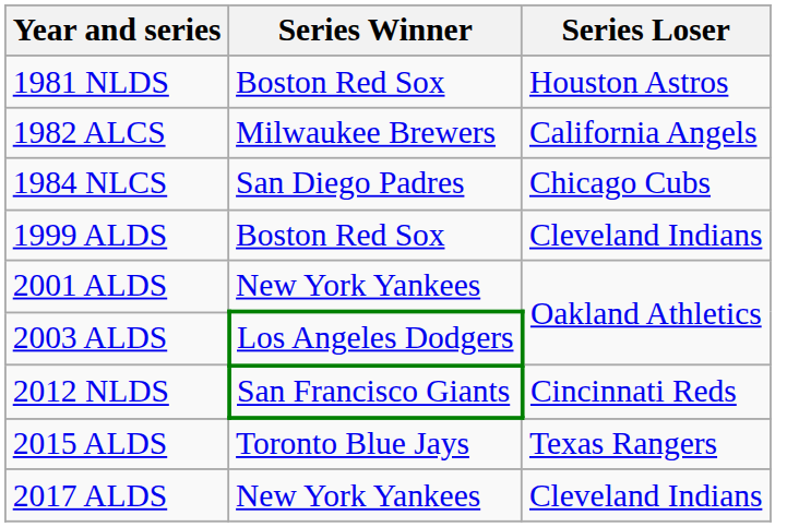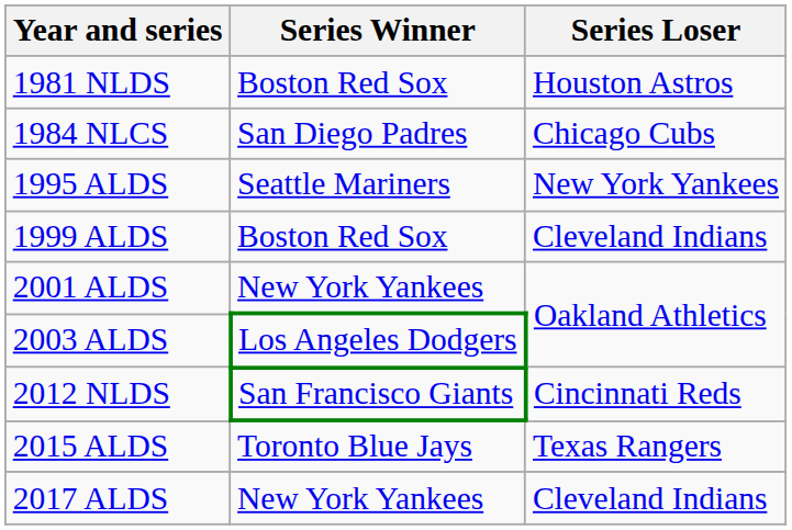- row: 1982 ALCS | Milwaukee Brewers | California Angels
+ row: 1995 ALDS | Seattle Mariners | New York Yankees
